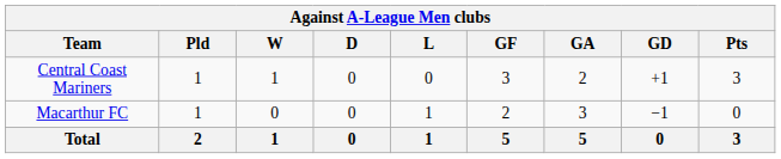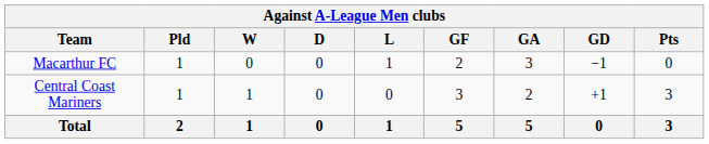rows swapped: Central Coast Mariners <-> Macarthur FC
